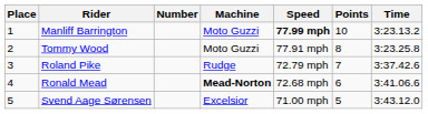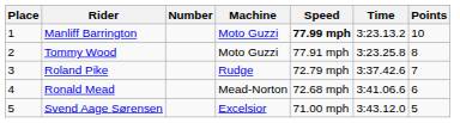columns swapped: Time <-> Points
Ronald Mead | Machine: bold -> normal
